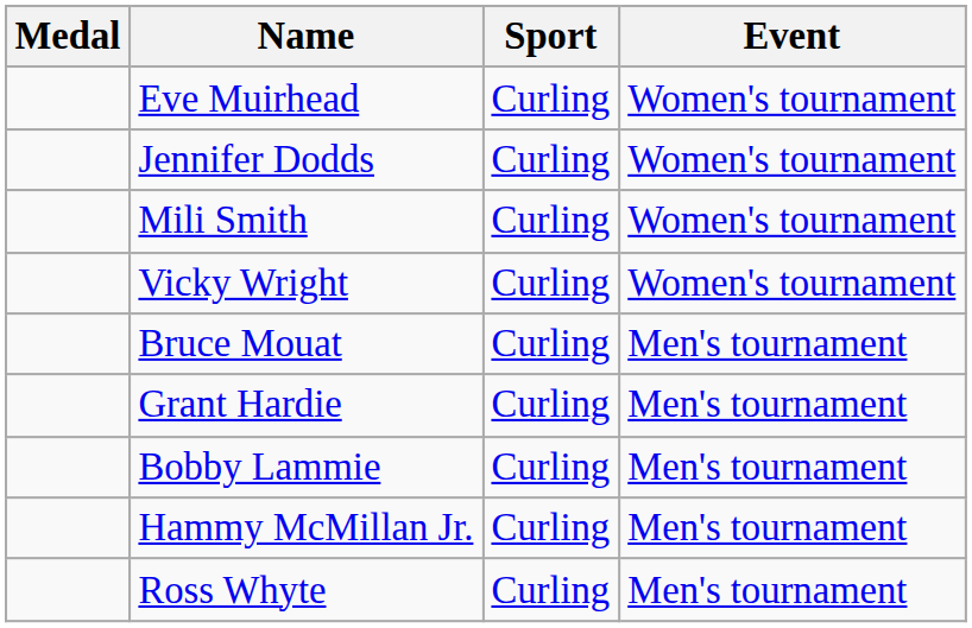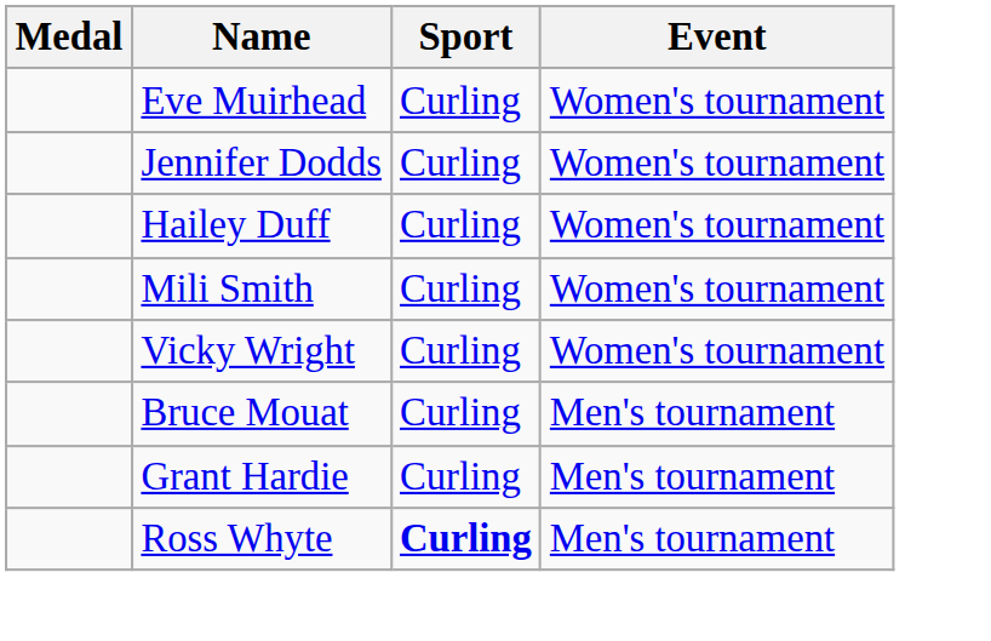+ row: Hailey Duff | Curling | Women's tournament
- row: Bobby Lammie | Curling | Men's tournament
- row: Hammy McMillan Jr. | Curling | Men's tournament
Ross Whyte | Sport: normal -> bold
